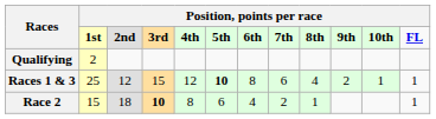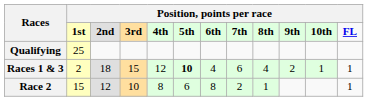Qualifying | column 2: 2 -> 25
Races 1 & 3 | column 2: 25 -> 2
Races 1 & 3 | column 3: 12 -> 18
Races 1 & 3 | column 7: 8 -> 4
Race 2 | column 3: 18 -> 12
Race 2 | column 4: bold -> normal
Race 2 | column 7: 4 -> 8
